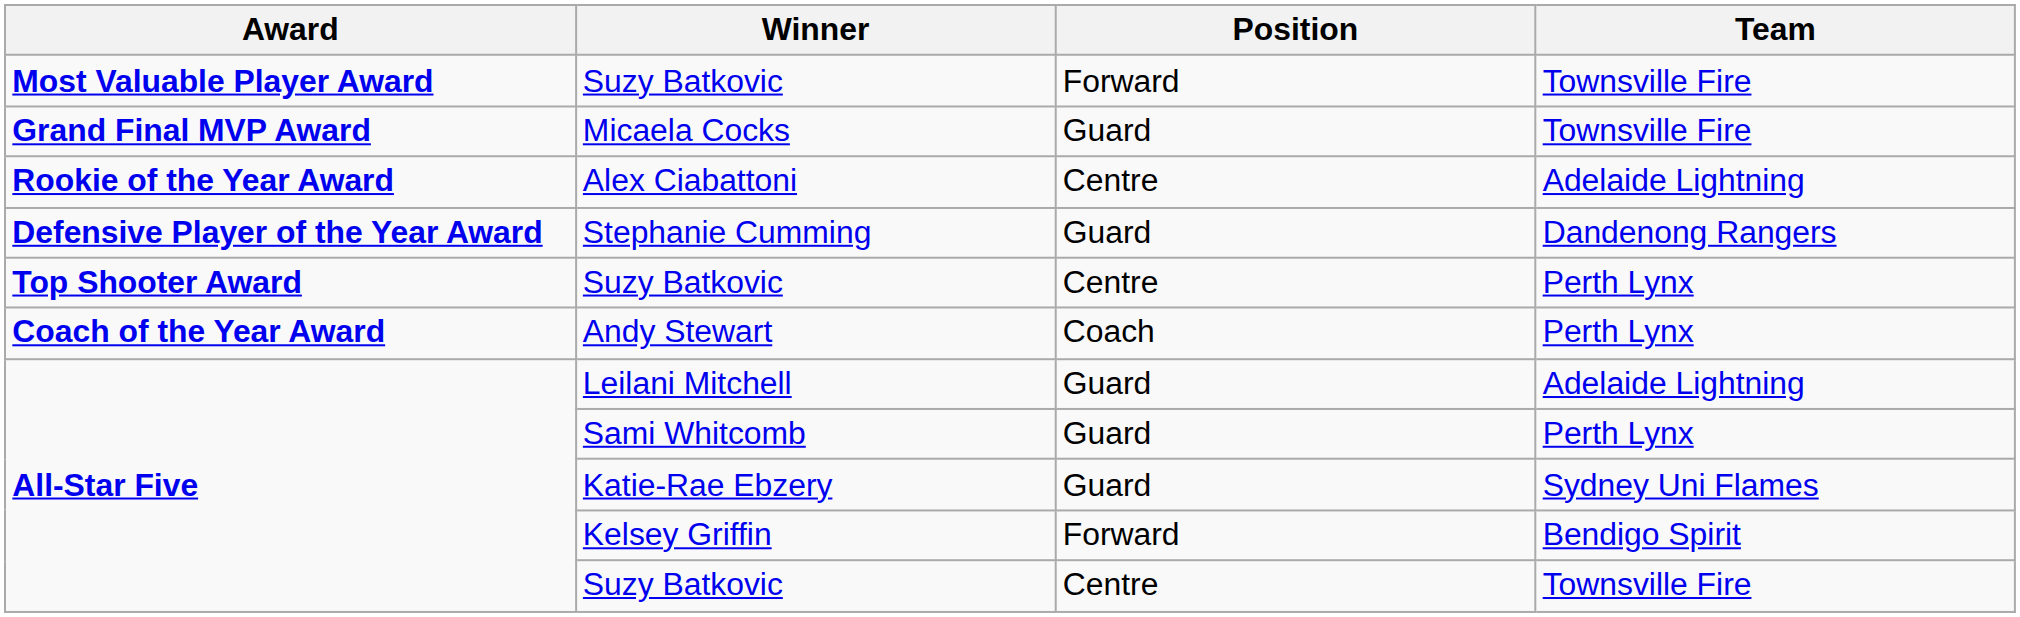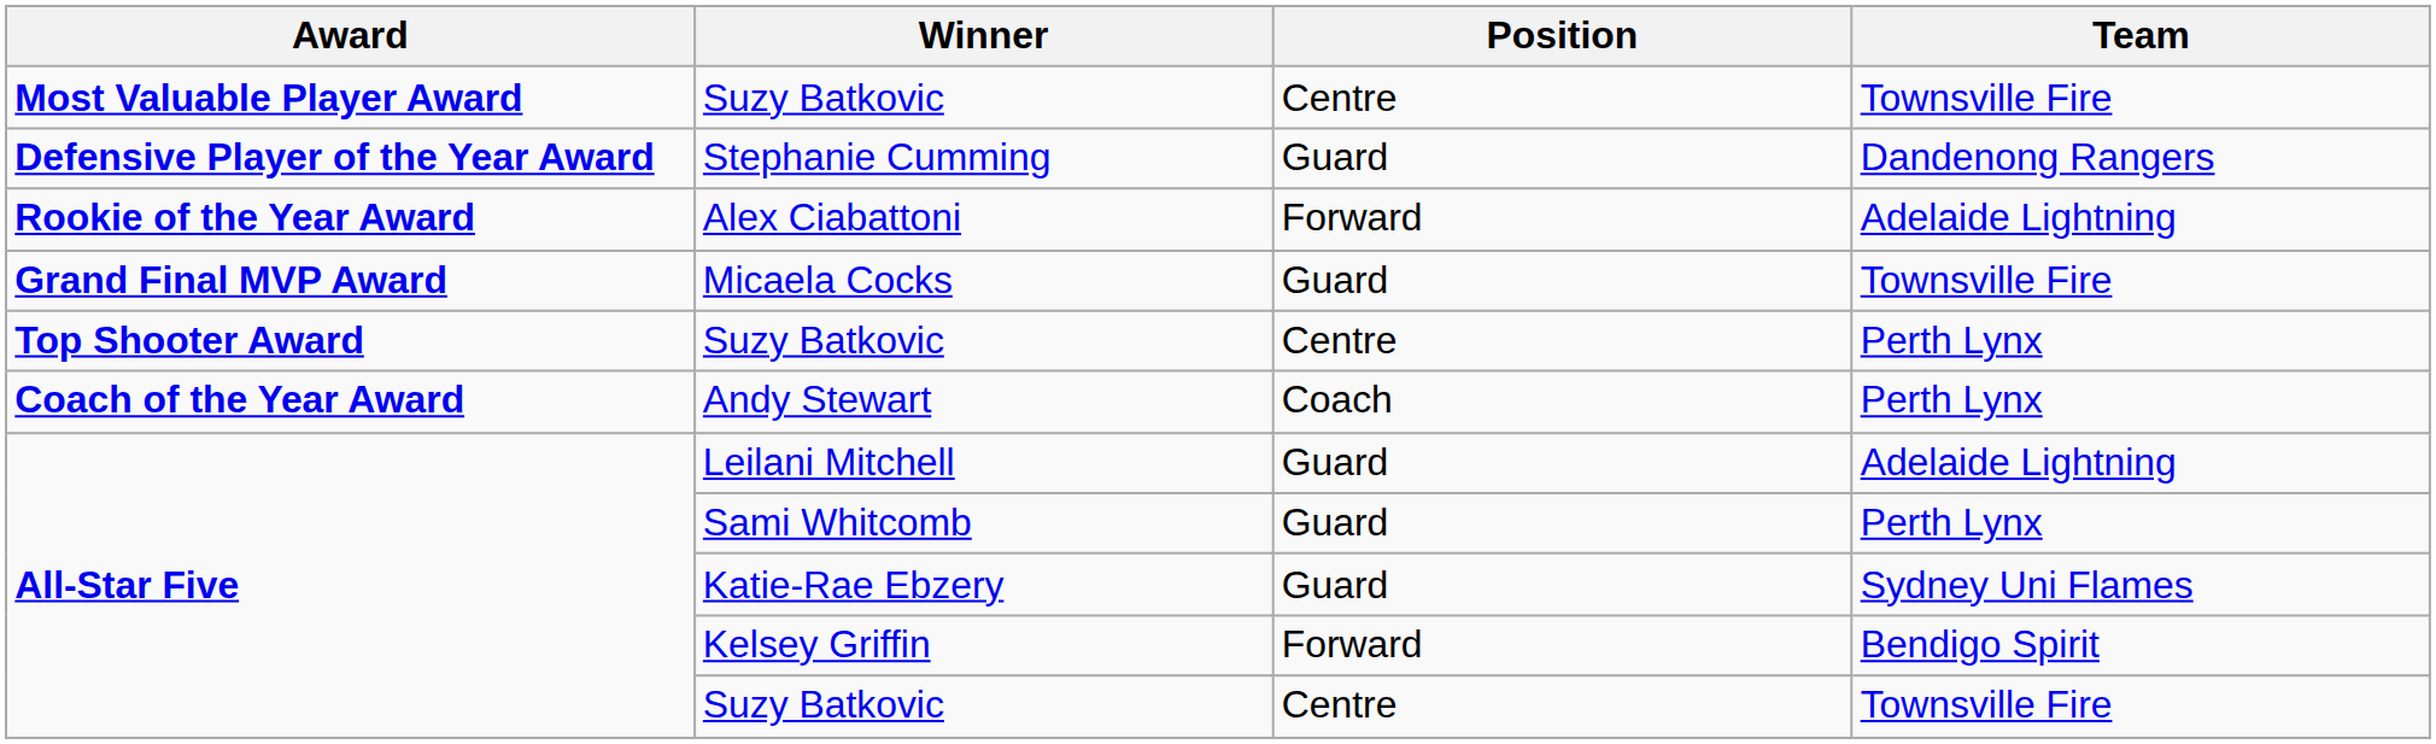Most Valuable Player Award / Suzy Batkovic | Position: Forward -> Centre
rows swapped: Micaela Cocks <-> Stephanie Cumming
Alex Ciabattoni | Position: Centre -> Forward
